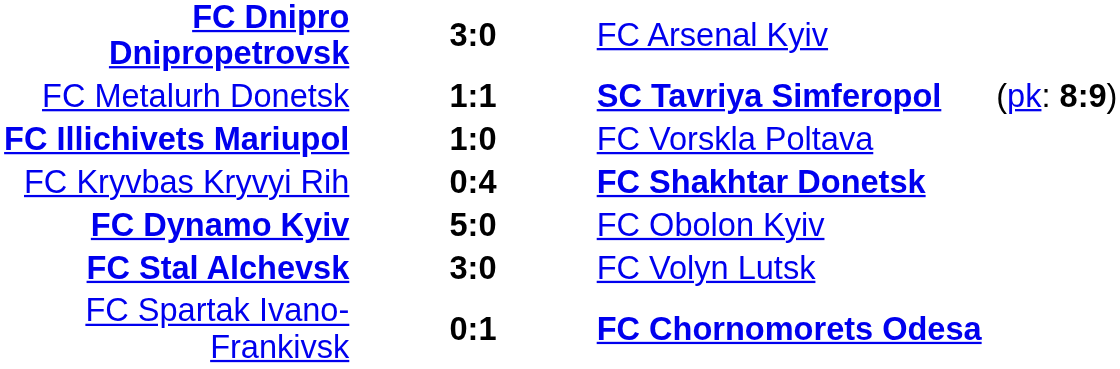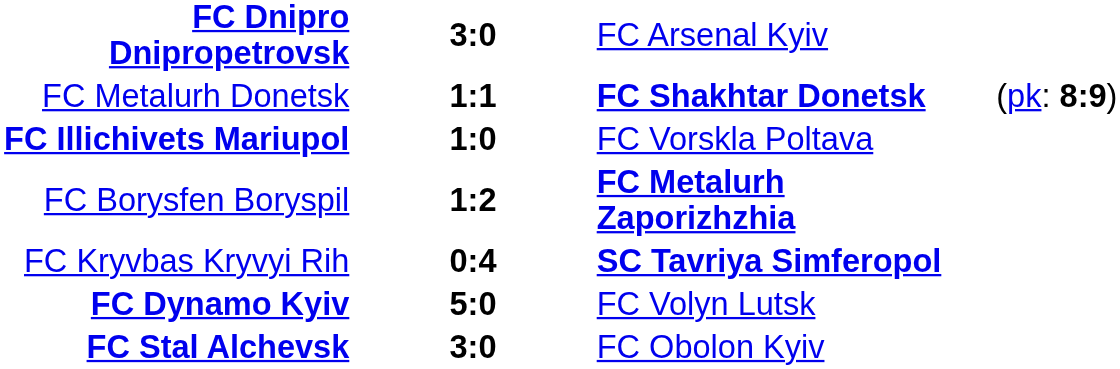FC Metalurh Donetsk | column 3: SC Tavriya Simferopol -> FC Shakhtar Donetsk
+ row: FC Borysfen Boryspil | 1:2 | FC Metalurh Zaporizhzhia
FC Kryvbas Kryvyi Rih | column 3: FC Shakhtar Donetsk -> SC Tavriya Simferopol
FC Dynamo Kyiv | column 3: FC Obolon Kyiv -> FC Volyn Lutsk
FC Stal Alchevsk | column 3: FC Volyn Lutsk -> FC Obolon Kyiv
- row: FC Spartak Ivano-Frankivsk | 0:1 | FC Chornomorets Odesa
